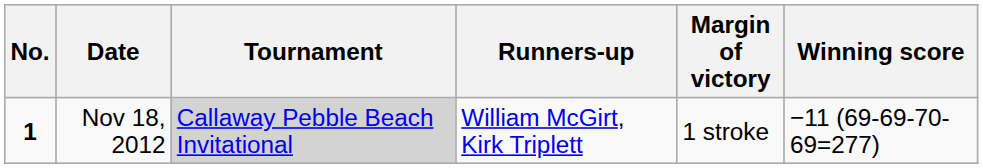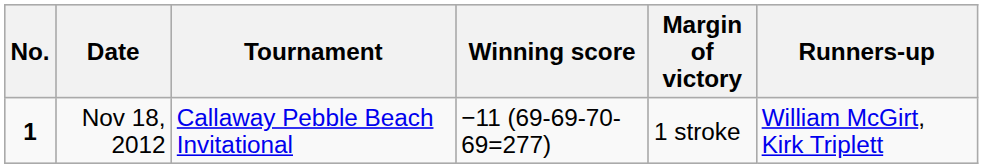columns swapped: Winning score <-> Runners-up
Nov 18, 2012 | Tournament: lightgrey background -> no background
